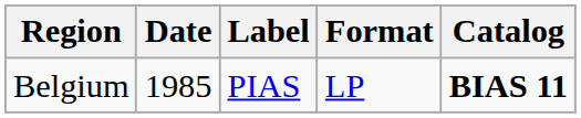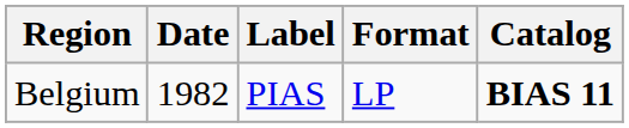Belgium | Date: 1985 -> 1982
